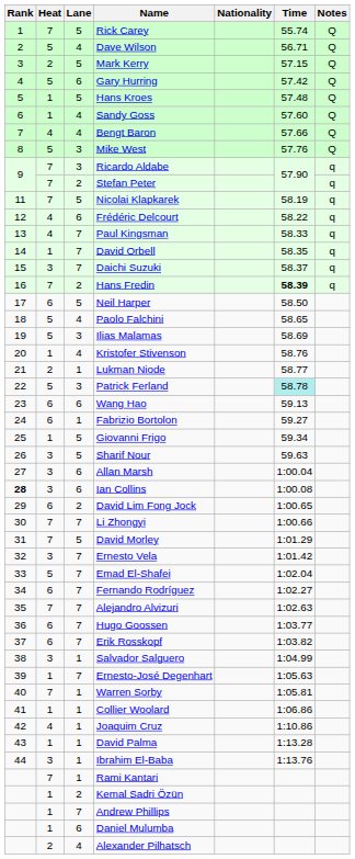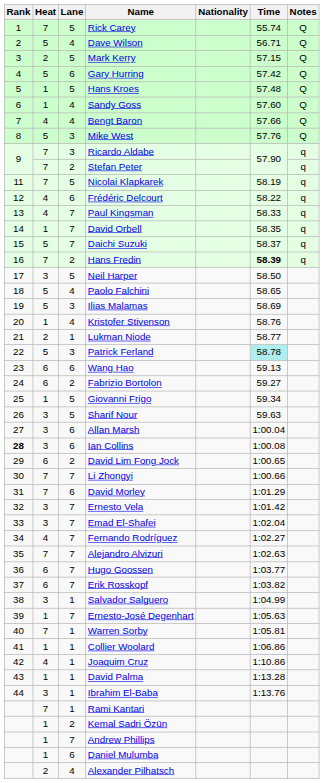Daichi Suzuki | Heat: 3 -> 5
Neil Harper | Heat: 6 -> 3
Fabrizio Bortolon | Lane: 1 -> 2
David Morley | Lane: 5 -> 6
Emad El-Shafei | Heat: 5 -> 3
Fernando Rodríguez | Heat: 6 -> 4
